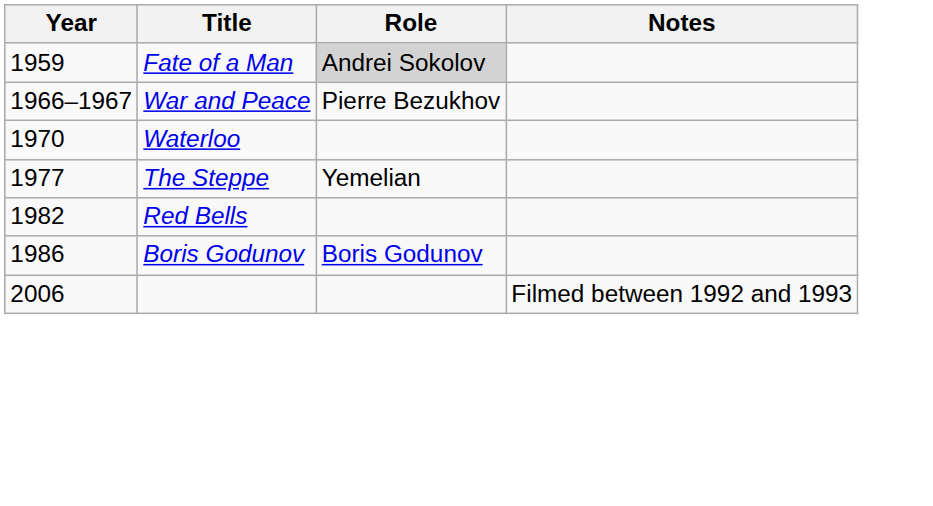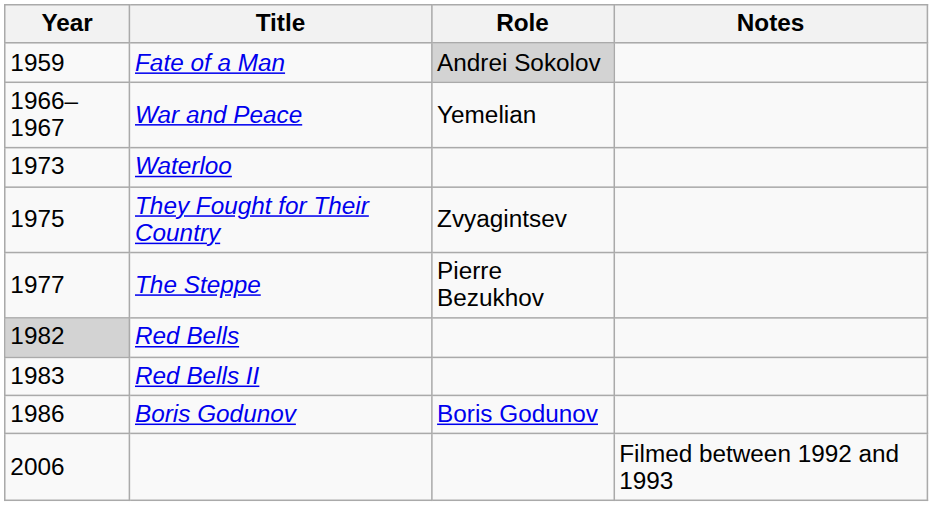War and Peace | Role: Pierre Bezukhov -> Yemelian
Waterloo | Year: 1970 -> 1973
+ row: 1975 | They Fought for Their Country | Zvyagintsev
The Steppe | Role: Yemelian -> Pierre Bezukhov
Red Bells | Year: no background -> lightgrey background
+ row: 1983 | Red Bells II
